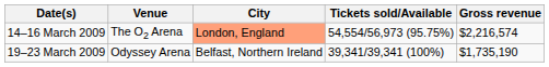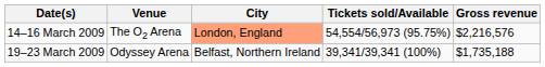14–16 March 2009 | Gross revenue: $2,216,574 -> $2,216,576
19–23 March 2009 | Gross revenue: $1,735,190 -> $1,735,188
